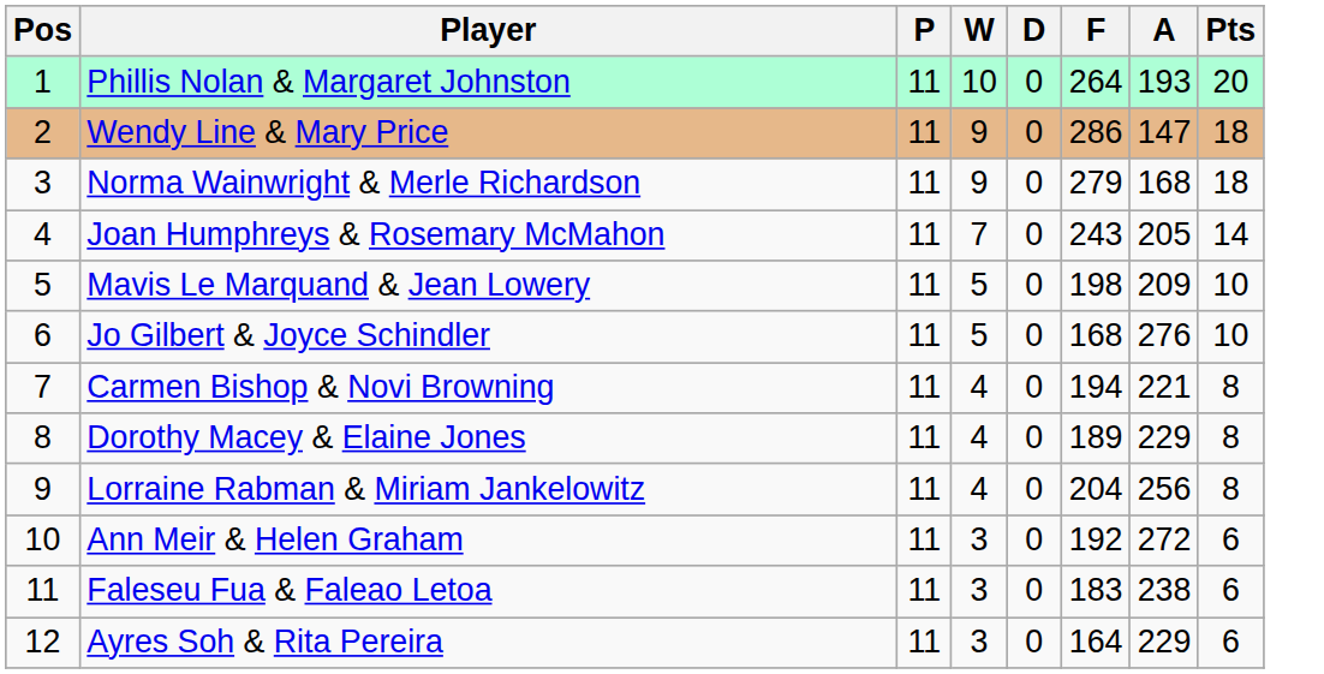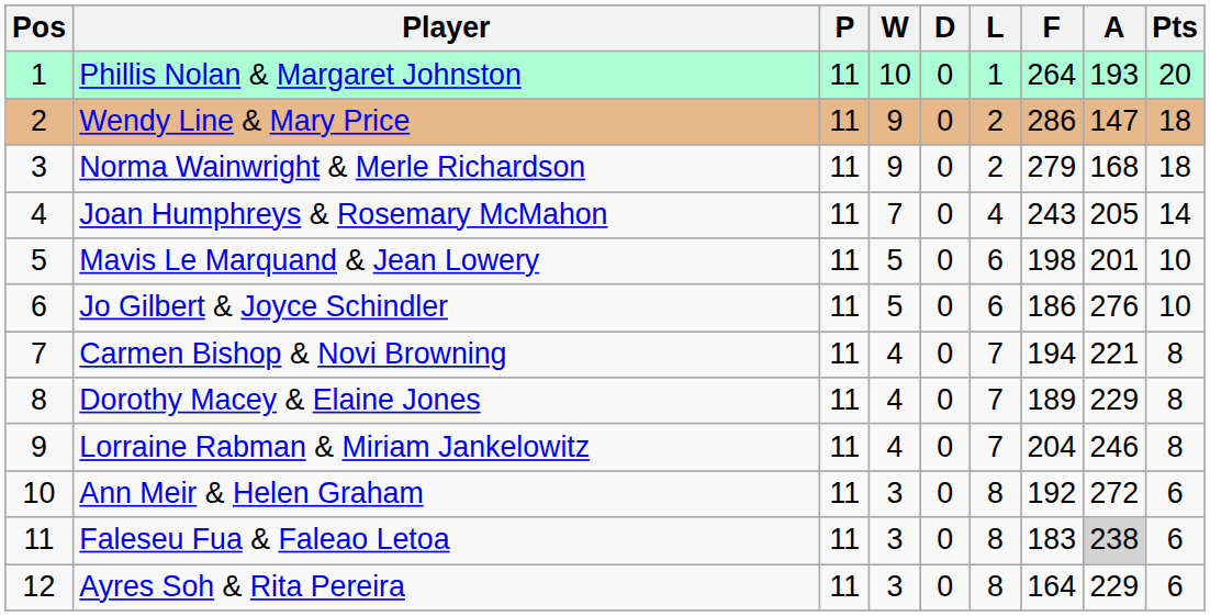+ column: L | 1 | 2 | 2 | 4 | 6 | 6 | 7 | 7 | 7 | 8 | 8 | 8
Mavis Le Marquand & Jean Lowery | A: 209 -> 201
Jo Gilbert & Joyce Schindler | F: 168 -> 186
Lorraine Rabman & Miriam Jankelowitz | A: 256 -> 246
Faleseu Fua & Faleao Letoa | A: no background -> lightgrey background
